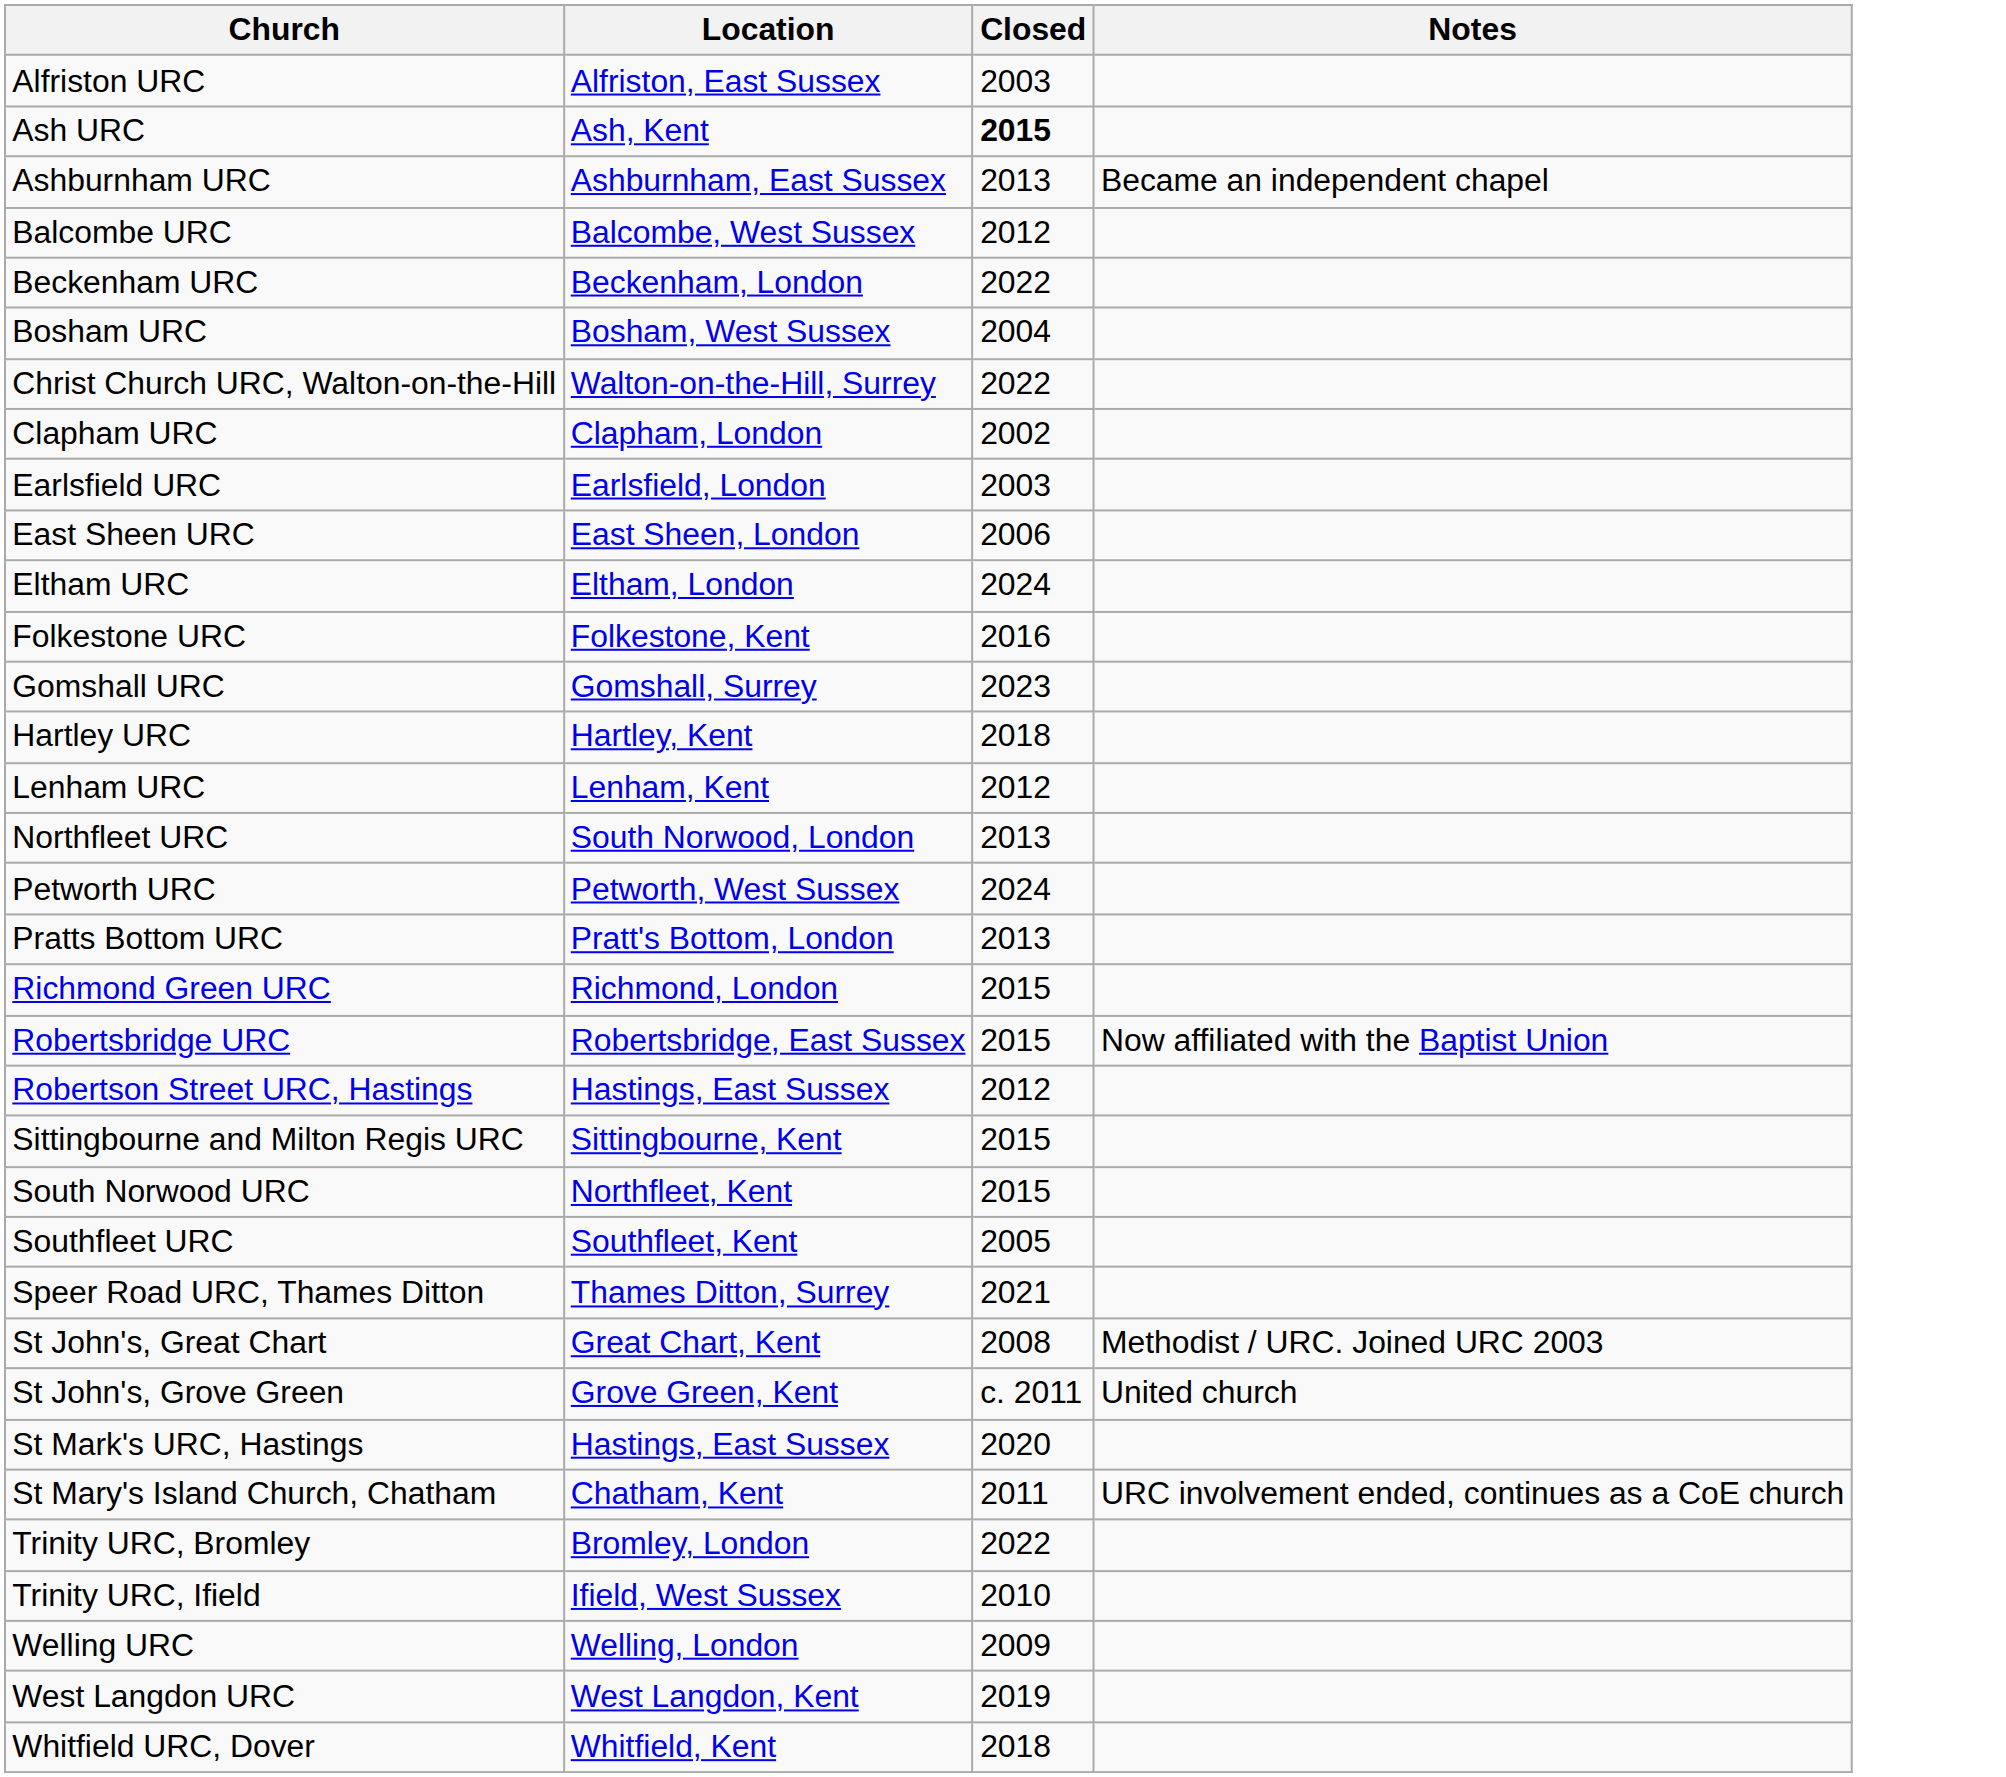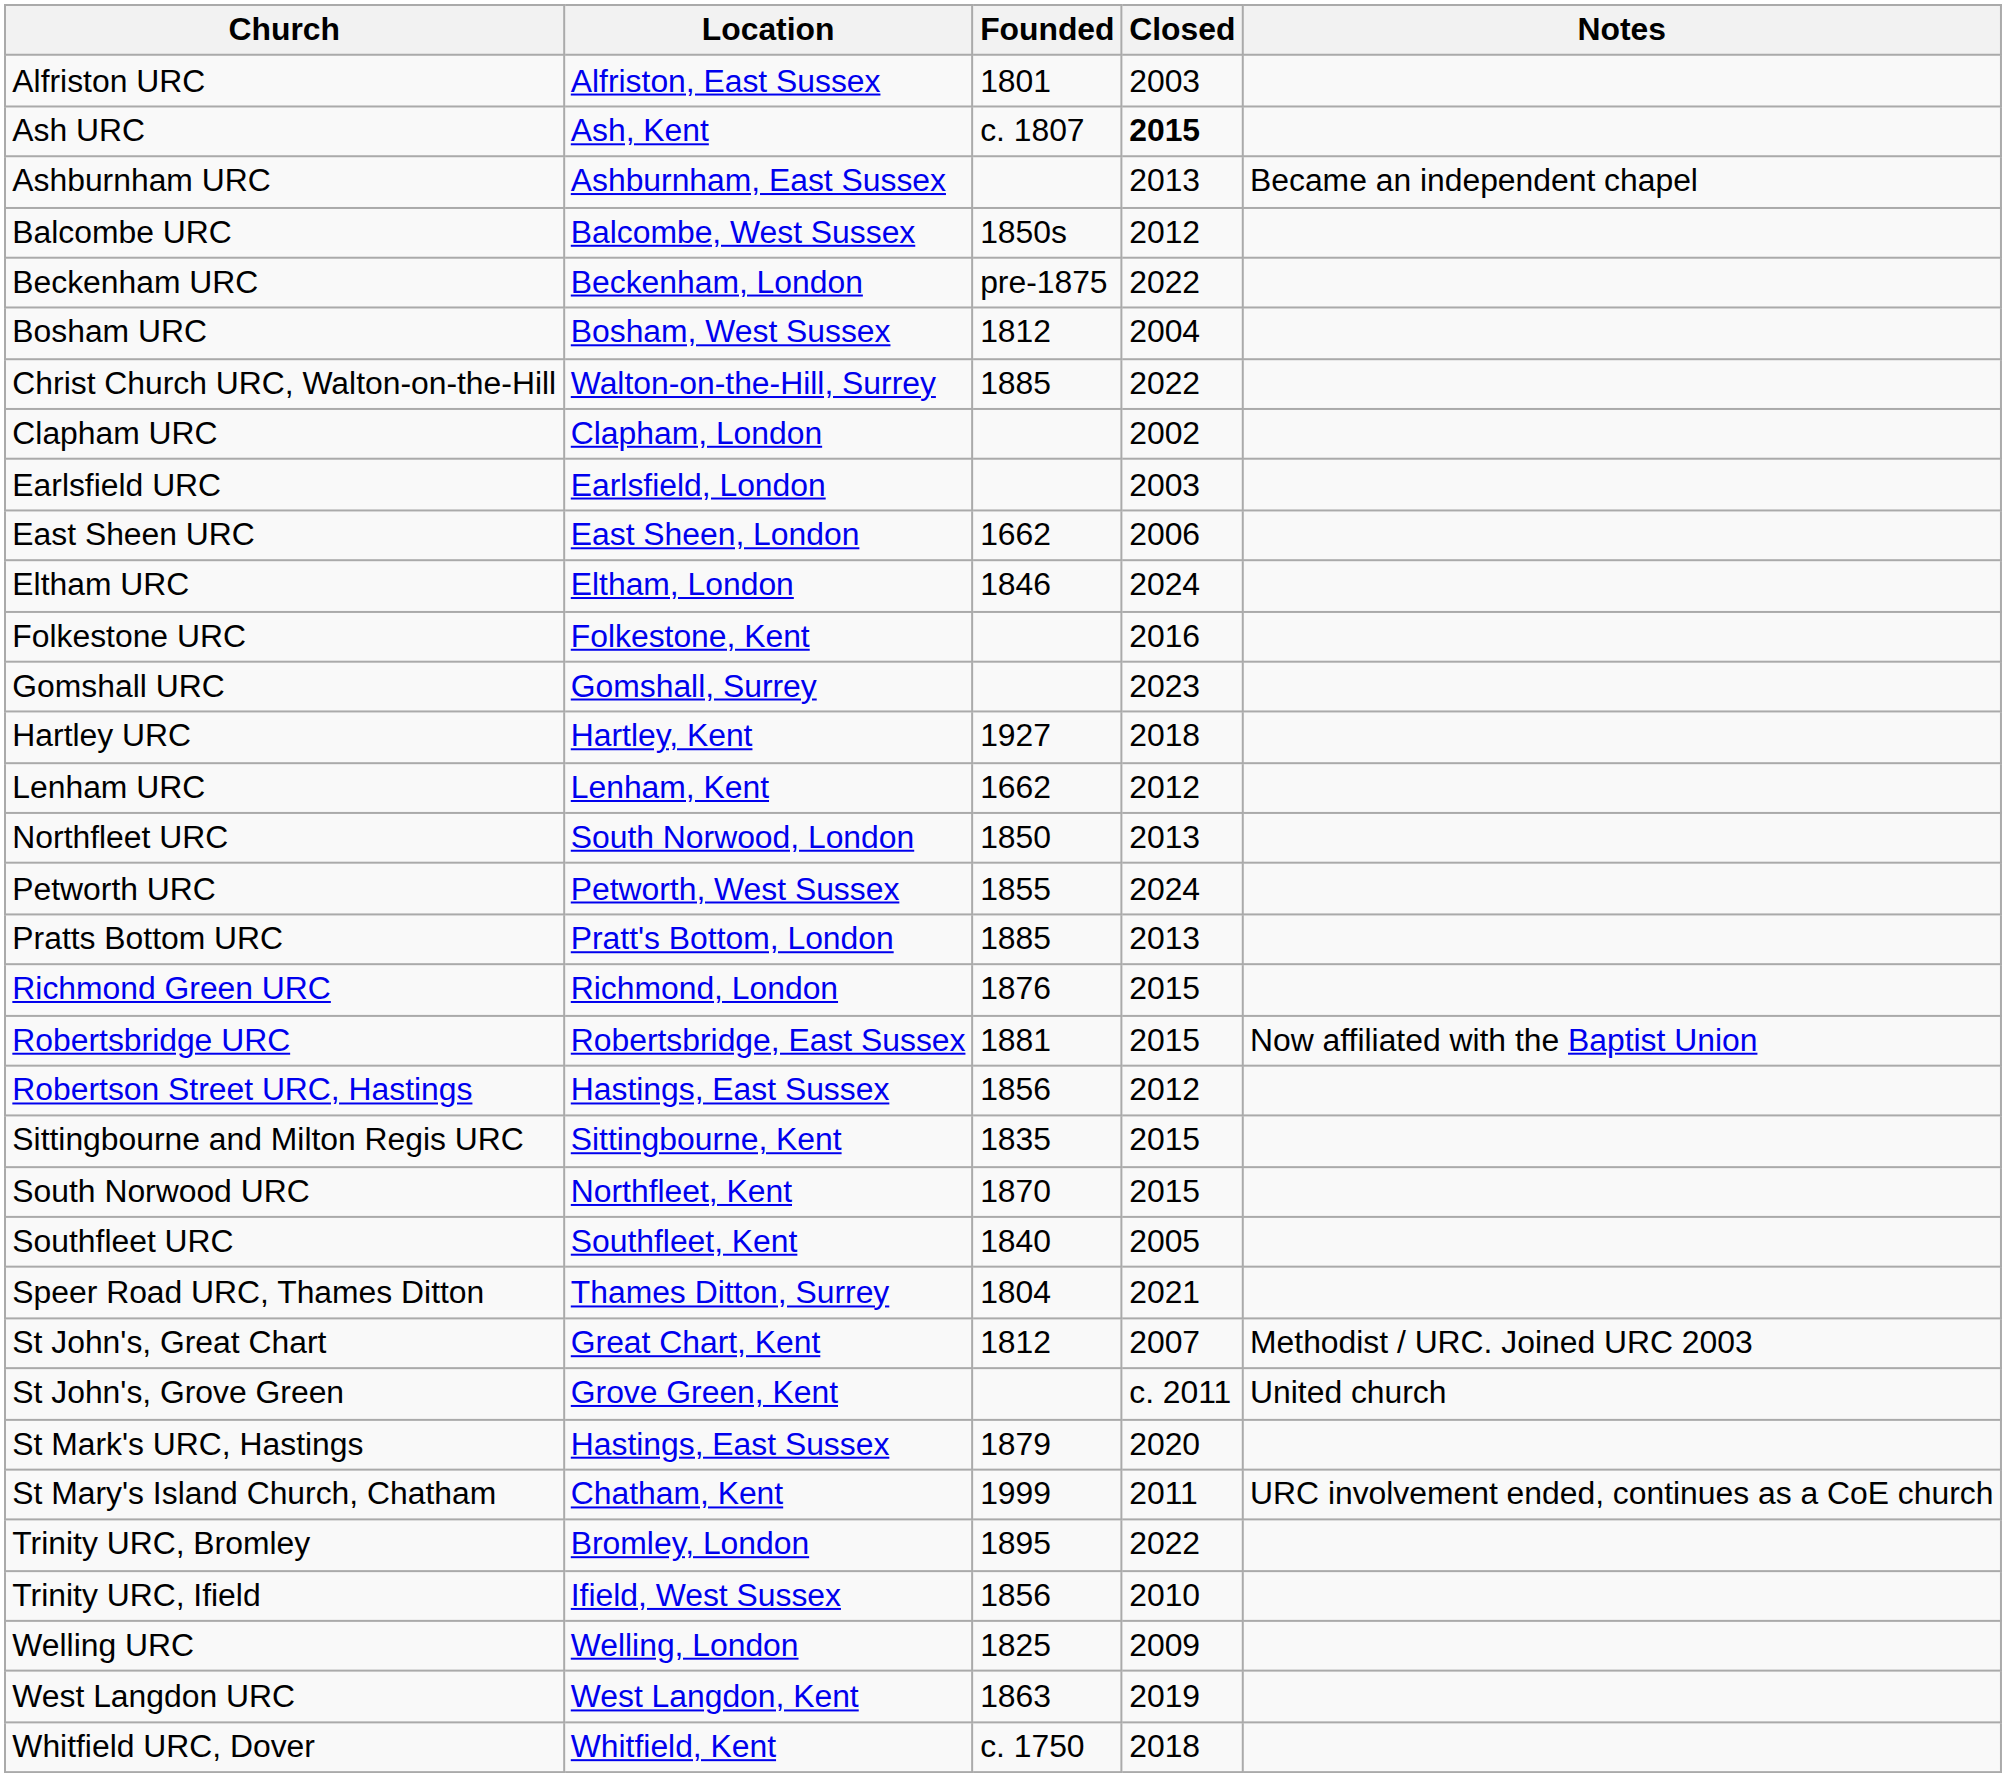+ column: Founded | 1801 | c. 1807 | 1850s | pre-1875 | 1812 | 1885 | 1662 | 1846 | 1927 | 1662 | 1850 | 1855 | 1885 | 1876 | 1881 | 1856 | 1835 | 1870 | 1840 | 1804 | 1812 | 1879 | 1999 | 1895 | 1856 | 1825 | 1863 | c. 1750
St John's, Great Chart | Closed: 2008 -> 2007
